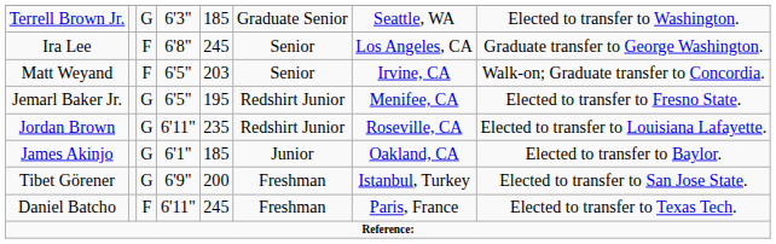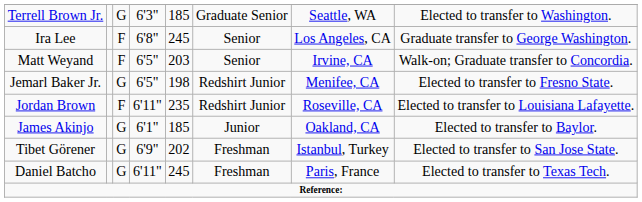Jemarl Baker Jr. | column 5: 195 -> 198
Jordan Brown | column 3: G -> F
Tibet Görener | column 5: 200 -> 202
Daniel Batcho | column 3: F -> G
